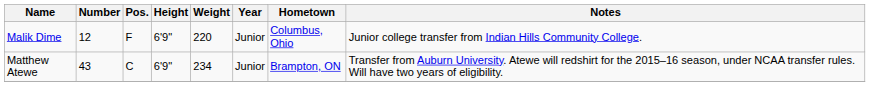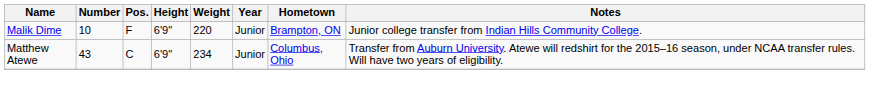Malik Dime | Number: 12 -> 10
Malik Dime | Hometown: Columbus, Ohio -> Brampton, ON
Matthew Atewe | Hometown: Brampton, ON -> Columbus, Ohio
